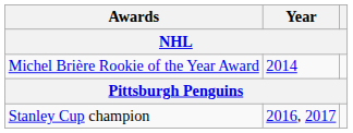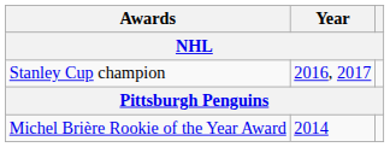rows swapped: Stanley Cup champion <-> Michel Brière Rookie of the Year Award
